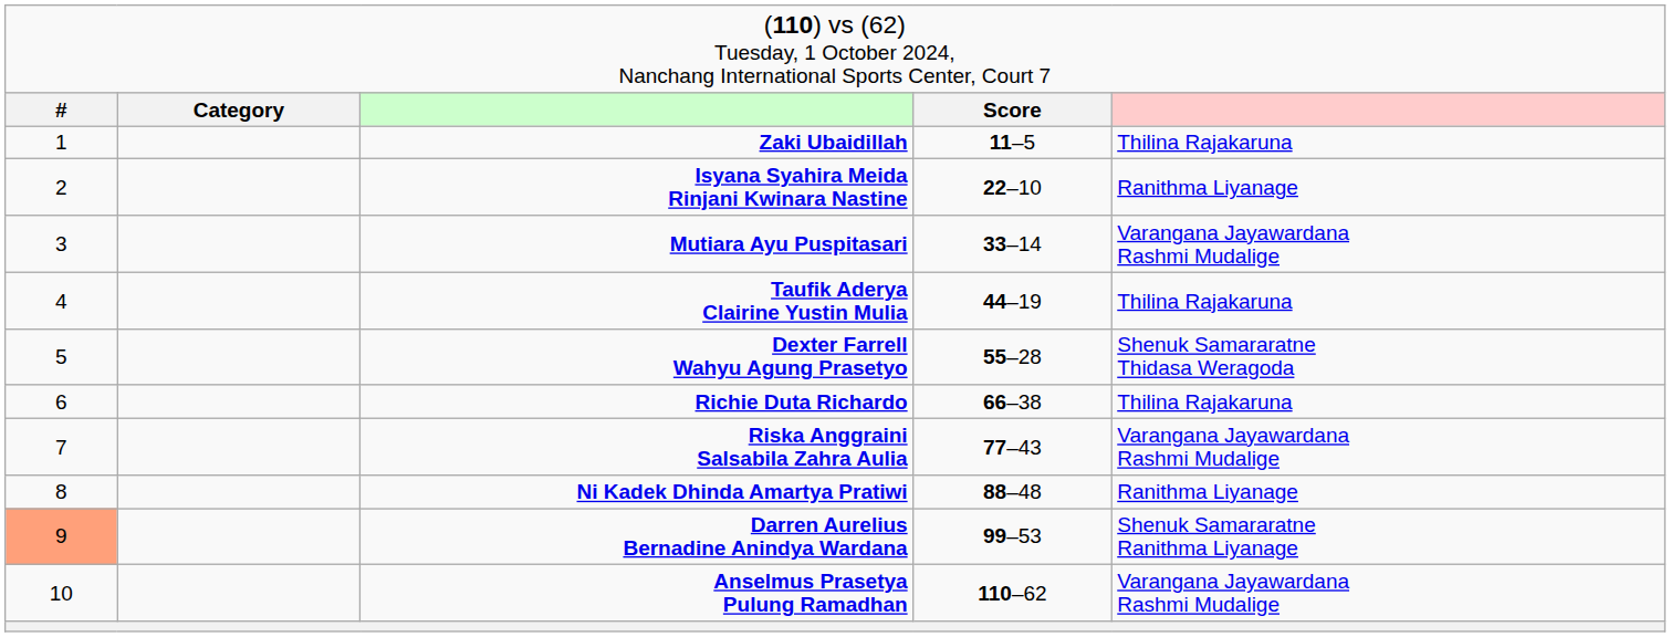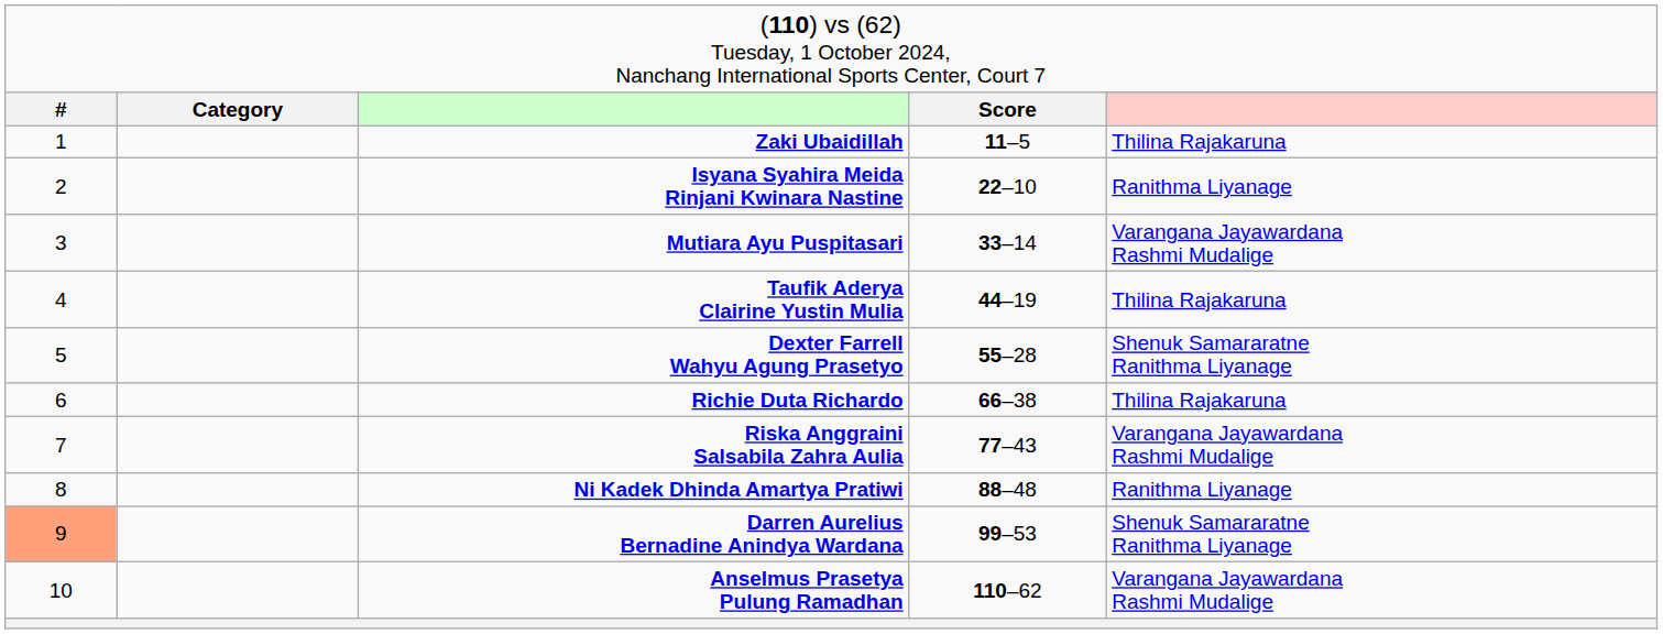Dexter Farrell Wahyu Agung Prasetyo | column 5: Shenuk Samararatne Thidasa Weragoda -> Shenuk Samararatne Ranithma Liyanage
